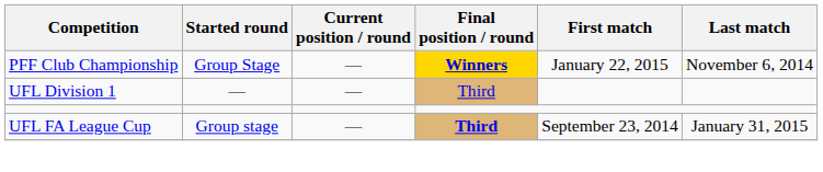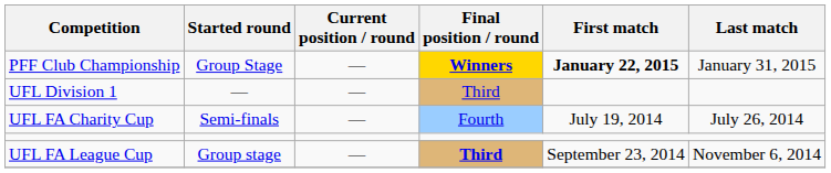PFF Club Championship | First match: normal -> bold
PFF Club Championship | Last match: November 6, 2014 -> January 31, 2015
+ row: UFL FA Charity Cup | Semi-finals | — | Fourth | July 19, 2014 | July 26, 2014
UFL FA League Cup | Last match: January 31, 2015 -> November 6, 2014
